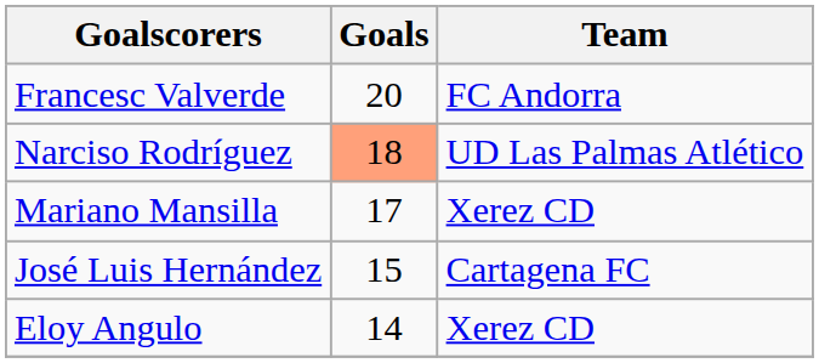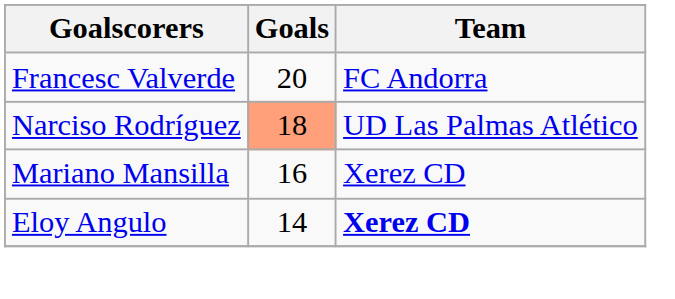Mariano Mansilla | Goals: 17 -> 16
- row: José Luis Hernández | 15 | Cartagena FC
Eloy Angulo | Team: normal -> bold
